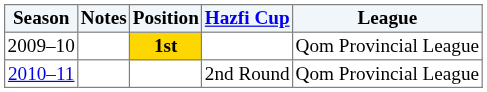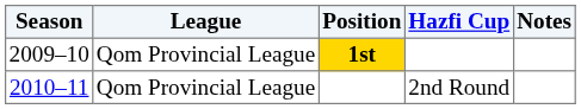columns swapped: League <-> Notes
